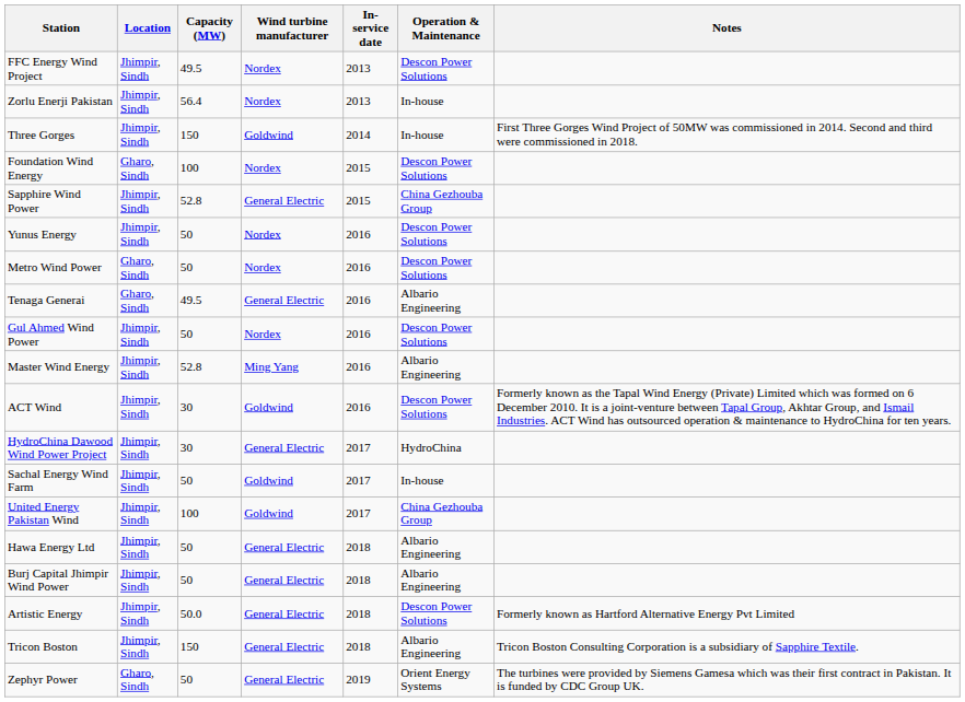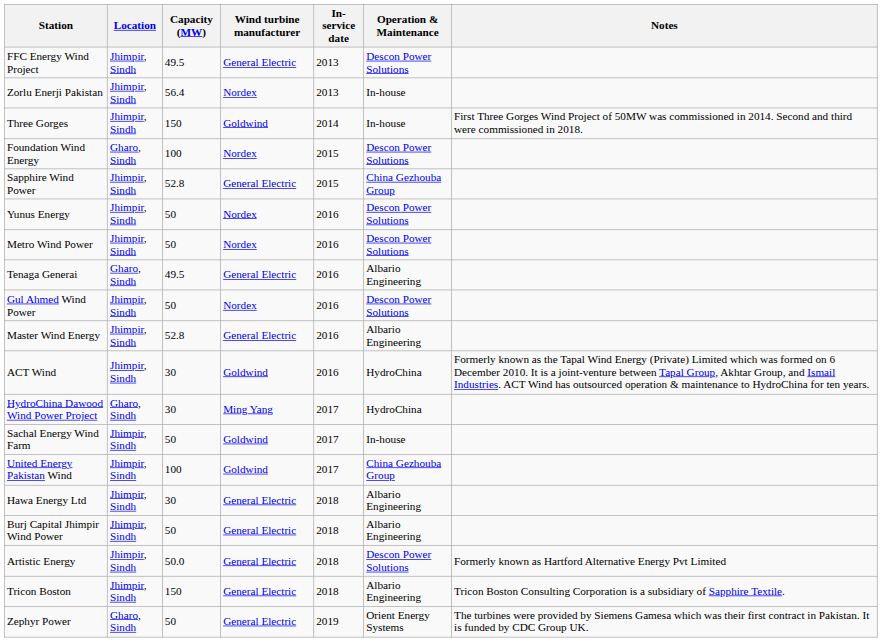FFC Energy Wind Project | Wind turbine manufacturer: Nordex -> General Electric
Metro Wind Power | Location: Gharo, Sindh -> Jhimpir, Sindh
Master Wind Energy | Wind turbine manufacturer: Ming Yang -> General Electric
ACT Wind | Operation & Maintenance: Descon Power Solutions -> HydroChina
HydroChina Dawood Wind Power Project | Location: Jhimpir, Sindh -> Gharo, Sindh
HydroChina Dawood Wind Power Project | Wind turbine manufacturer: General Electric -> Ming Yang
Hawa Energy Ltd | Capacity (MW): 50 -> 30
